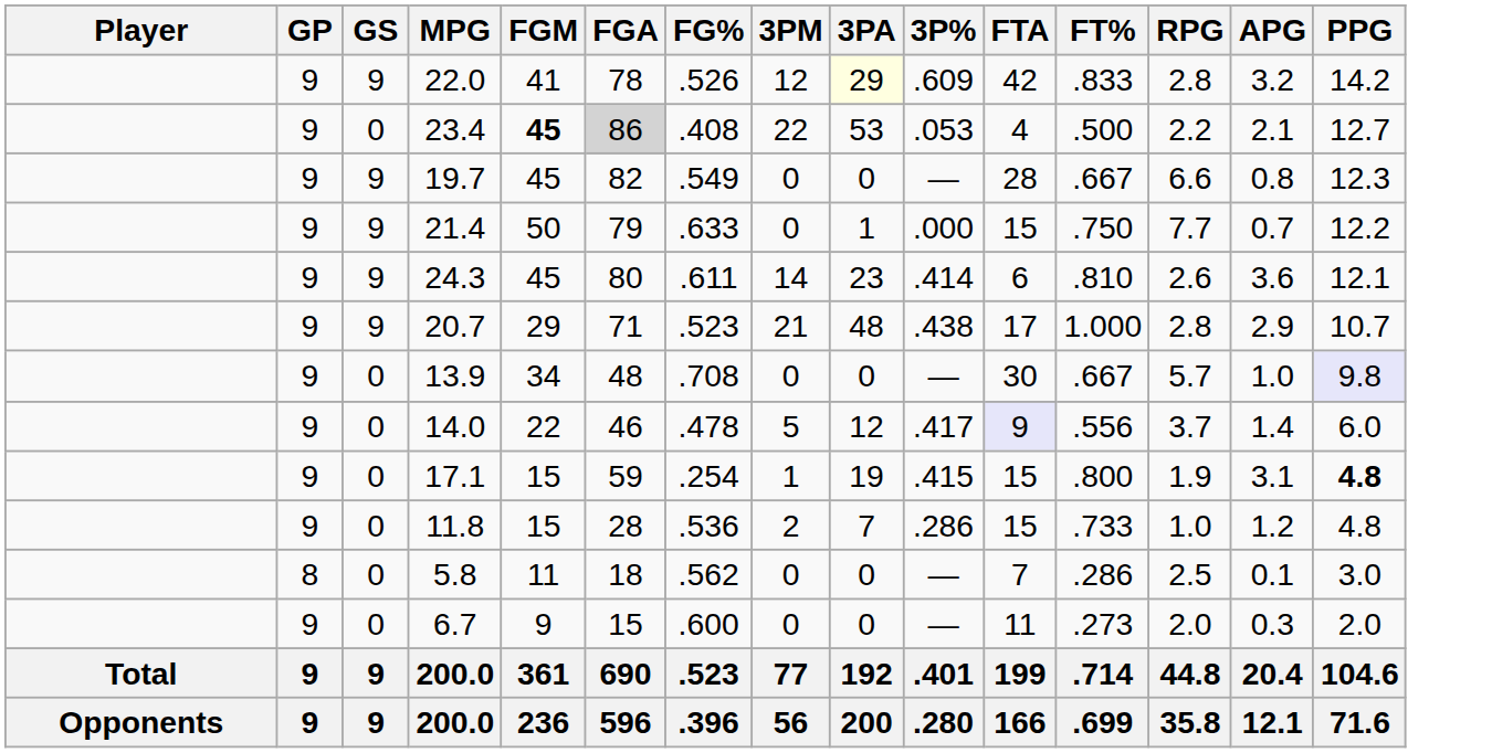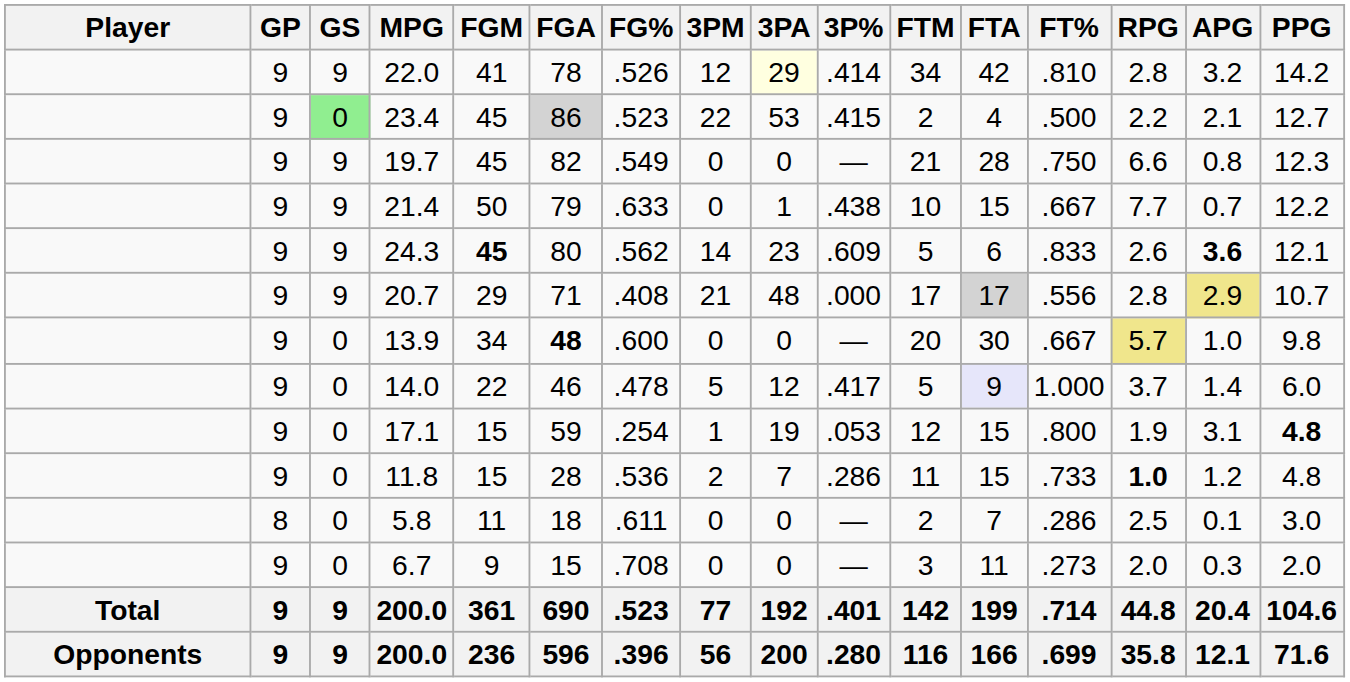+ column: FTM | 34 | 2 | 21 | 10 | 5 | 17 | 20 | 5 | 12 | 11 | 2 | 3 | 142 | 116
22.0 | 3P%: .609 -> .414
22.0 | FT%: .833 -> .810
23.4 | GS: no background -> lightgreen background
23.4 | FGM: bold -> normal
23.4 | FG%: .408 -> .523
23.4 | 3P%: .053 -> .415
19.7 | FT%: .667 -> .750
21.4 | 3P%: .000 -> .438
21.4 | FT%: .750 -> .667
24.3 | FGM: normal -> bold
24.3 | FG%: .611 -> .562
24.3 | 3P%: .414 -> .609
24.3 | FT%: .810 -> .833
24.3 | APG: normal -> bold
20.7 | FG%: .523 -> .408
20.7 | 3P%: .438 -> .000
20.7 | FTA: no background -> lightgrey background
20.7 | FT%: 1.000 -> .556
20.7 | APG: no background -> khaki background
13.9 | FGA: normal -> bold
13.9 | FG%: .708 -> .600
13.9 | RPG: no background -> khaki background
13.9 | PPG: lavender background -> no background
14.0 | FT%: .556 -> 1.000
17.1 | 3P%: .415 -> .053
11.8 | RPG: normal -> bold
5.8 | FG%: .562 -> .611
6.7 | FG%: .600 -> .708
